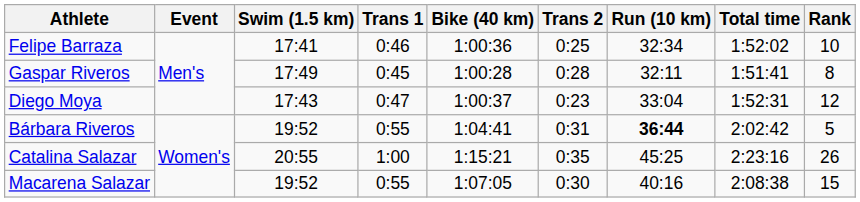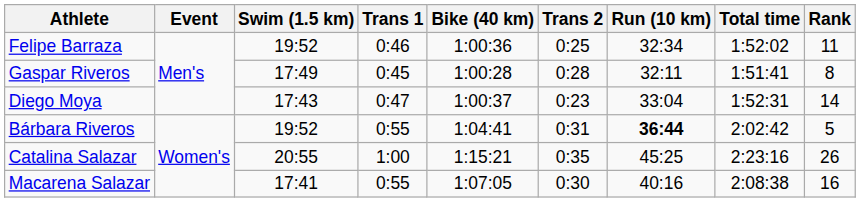Felipe Barraza | Swim (1.5 km): 17:41 -> 19:52
Felipe Barraza | Rank: 10 -> 11
Diego Moya | Rank: 12 -> 14
Macarena Salazar | Swim (1.5 km): 19:52 -> 17:41
Macarena Salazar | Rank: 15 -> 16
